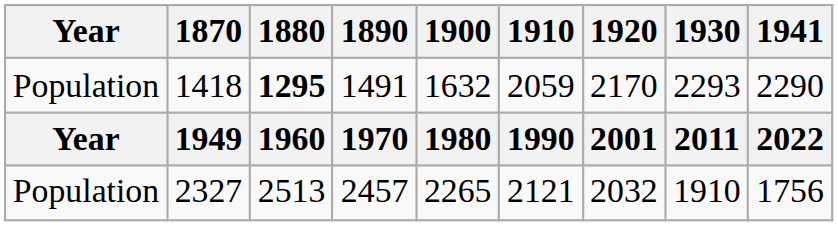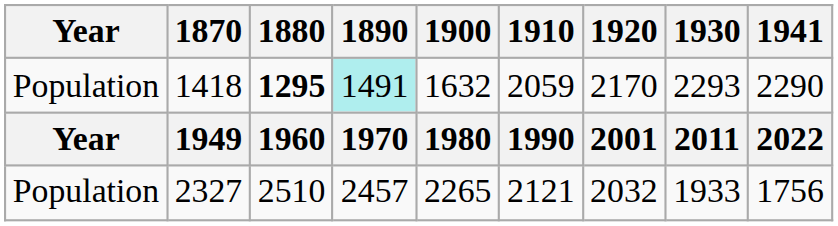1418 | 1890: no background -> paleturquoise background
2327 | 1880: 2513 -> 2510
2327 | 1930: 1910 -> 1933
